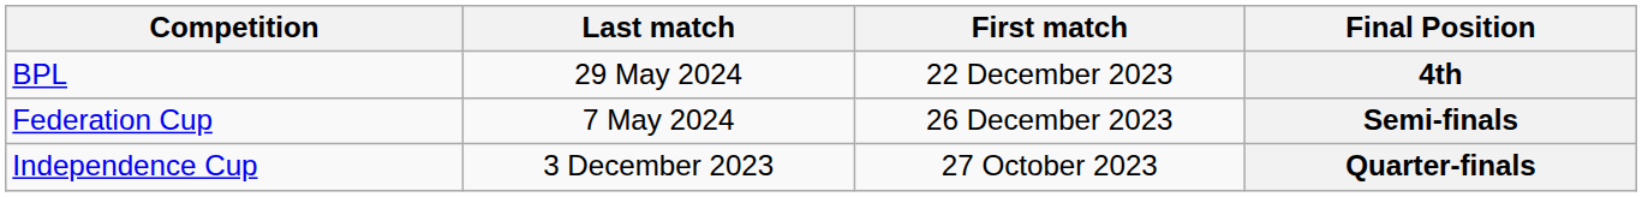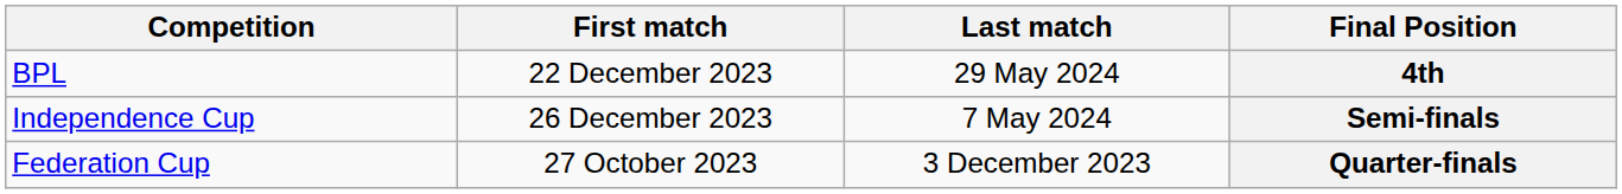columns swapped: First match <-> Last match
Semi-finals | Competition: Federation Cup -> Independence Cup
Quarter-finals | Competition: Independence Cup -> Federation Cup
